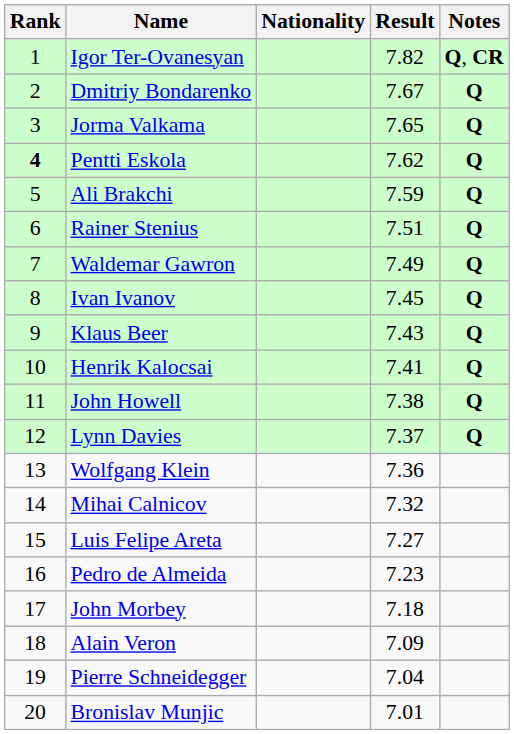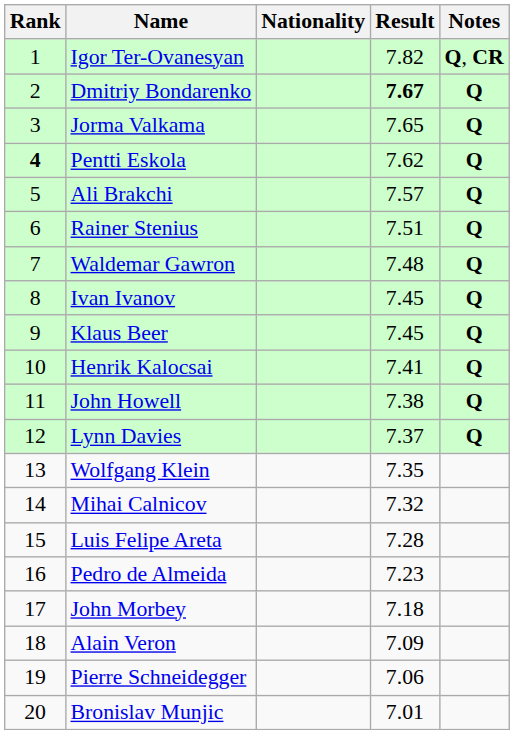Dmitriy Bondarenko | Result: normal -> bold
Ali Brakchi | Result: 7.59 -> 7.57
Waldemar Gawron | Result: 7.49 -> 7.48
Klaus Beer | Result: 7.43 -> 7.45
Wolfgang Klein | Result: 7.36 -> 7.35
Luis Felipe Areta | Result: 7.27 -> 7.28
Pierre Schneidegger | Result: 7.04 -> 7.06
